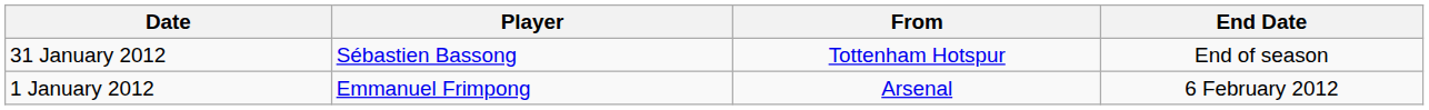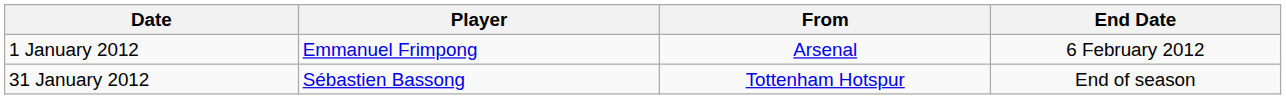rows swapped: 1 January 2012 <-> 31 January 2012
